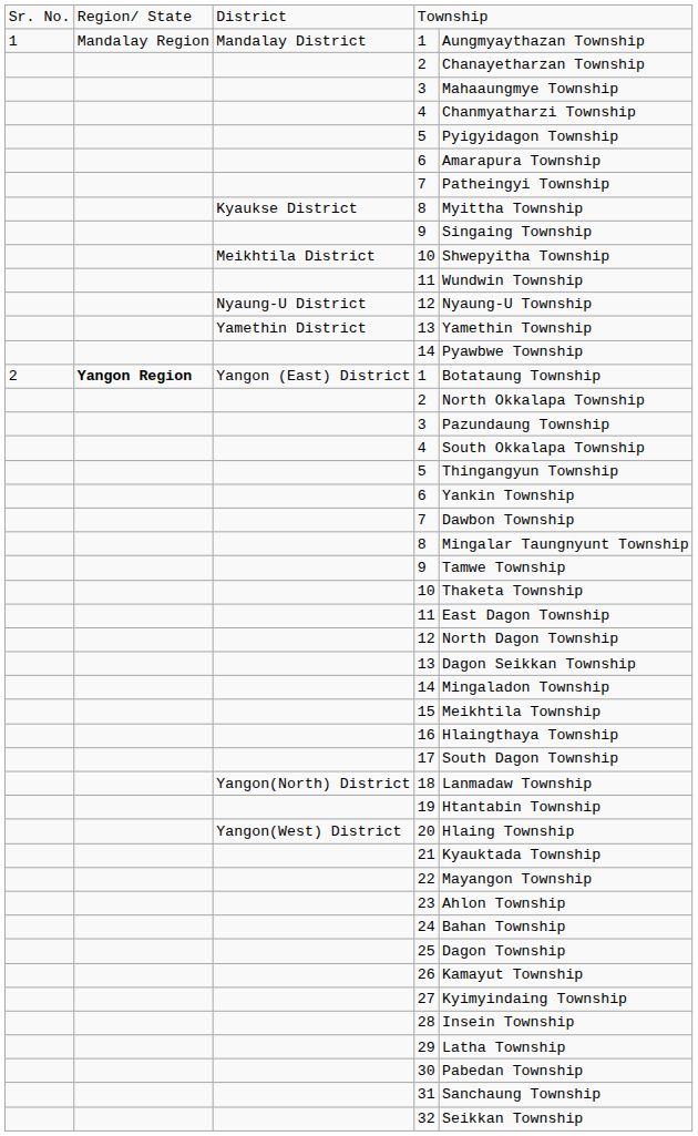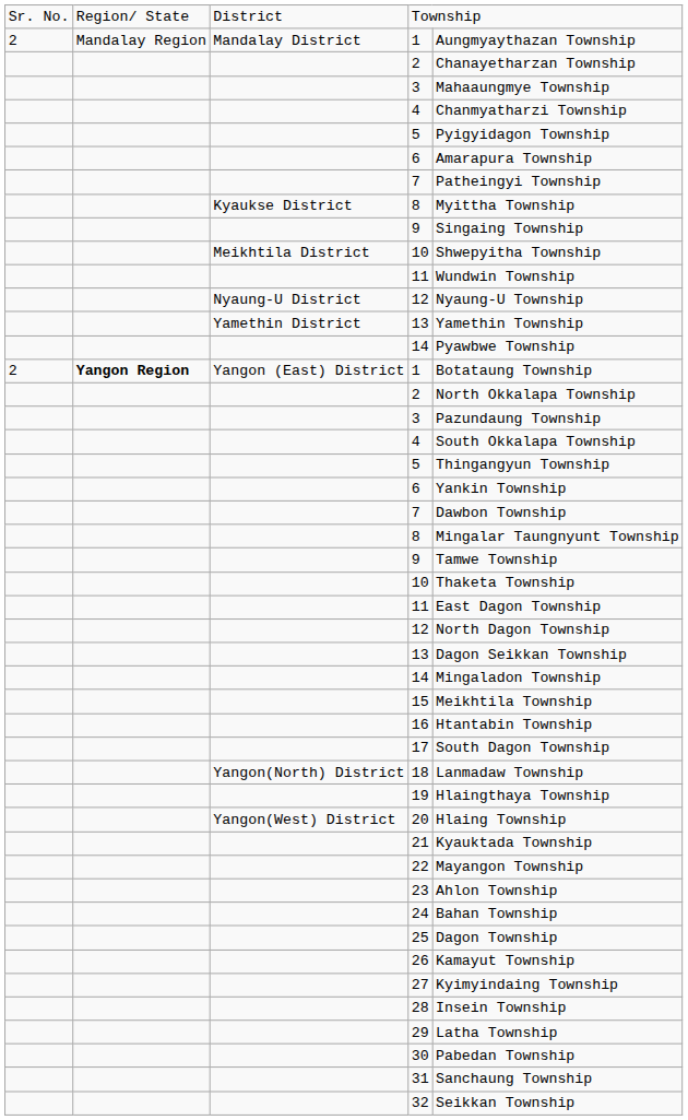Mandalay District / 1 | column 1: 1 -> 2
16 | column 5: Hlaingthaya Township -> Htantabin Township
19 | column 5: Htantabin Township -> Hlaingthaya Township
